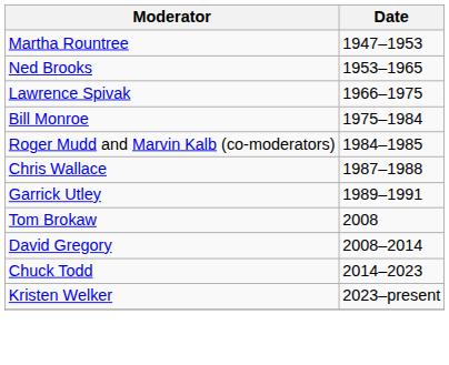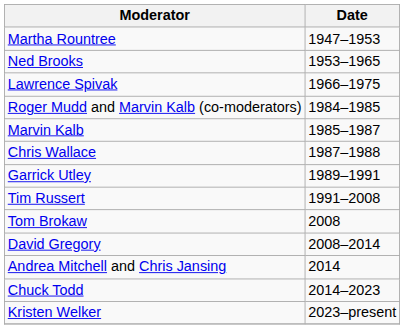- row: Bill Monroe | 1975–1984
+ row: Marvin Kalb | 1985–1987
+ row: Tim Russert | 1991–2008
+ row: Andrea Mitchell and Chris Jansing | 2014
